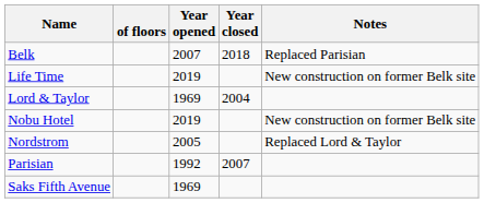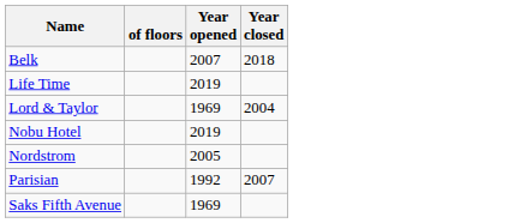- column: Notes | Replaced Parisian | New construction on former Belk site | New construction on former Belk site | Replaced Lord & Taylor
